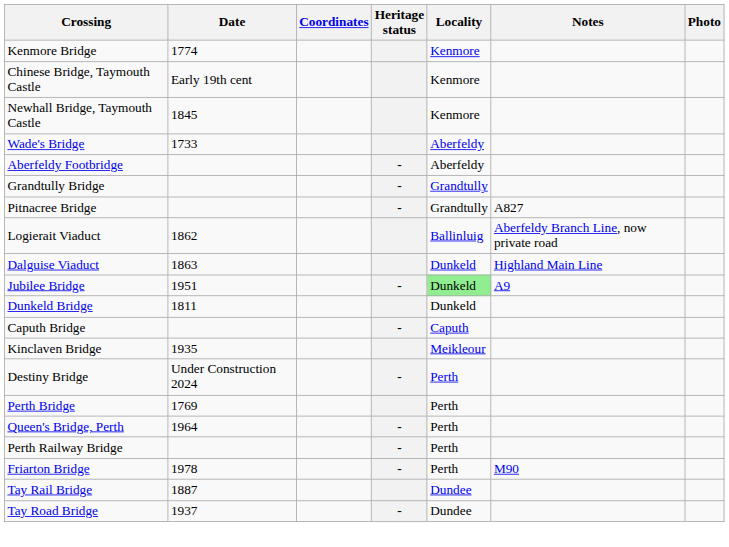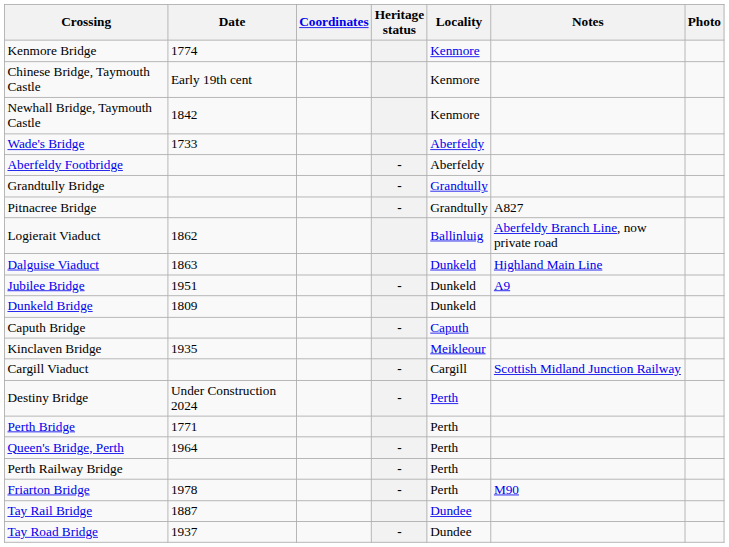Newhall Bridge, Taymouth Castle | Date: 1845 -> 1842
Jubilee Bridge | Locality: lightgreen background -> no background
Dunkeld Bridge | Date: 1811 -> 1809
+ row: Cargill Viaduct | - | Cargill | Scottish Midland Junction Railway
Perth Bridge | Date: 1769 -> 1771
